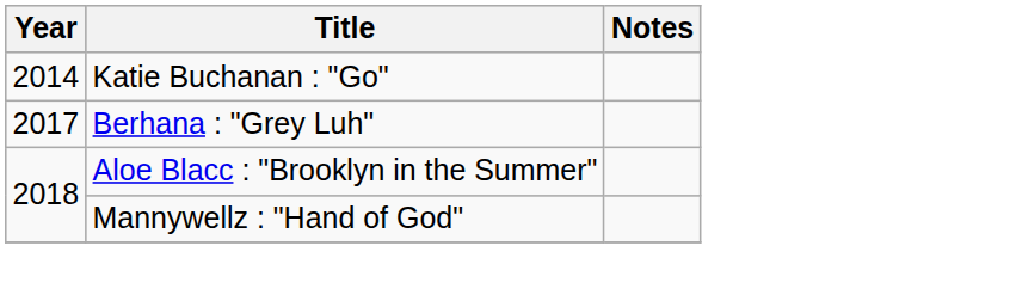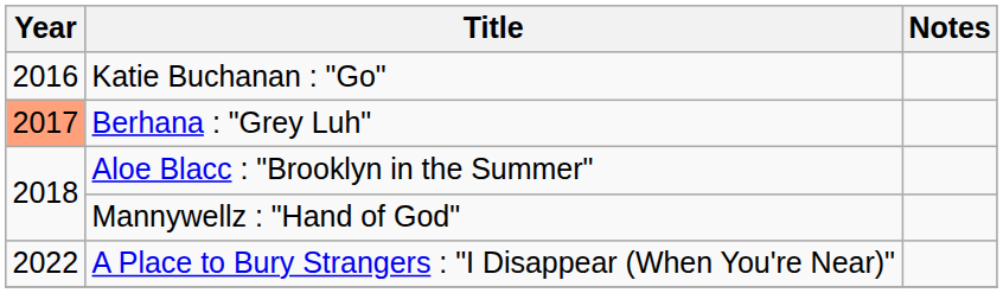Katie Buchanan : "Go" | Year: 2014 -> 2016
Berhana : "Grey Luh" | Year: no background -> lightsalmon background
+ row: 2022 | A Place to Bury Strangers : "I Disappear (When You're Near)"
